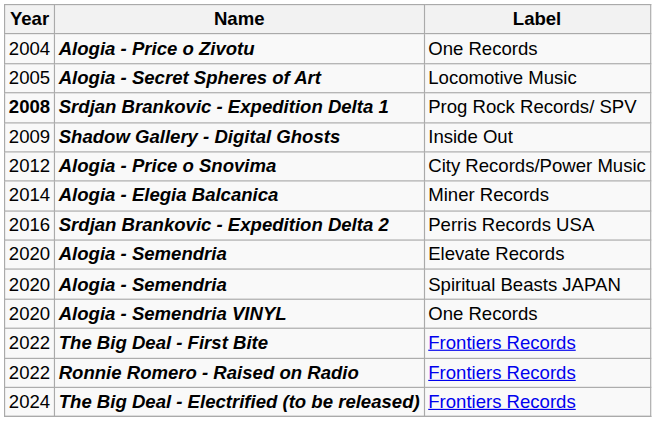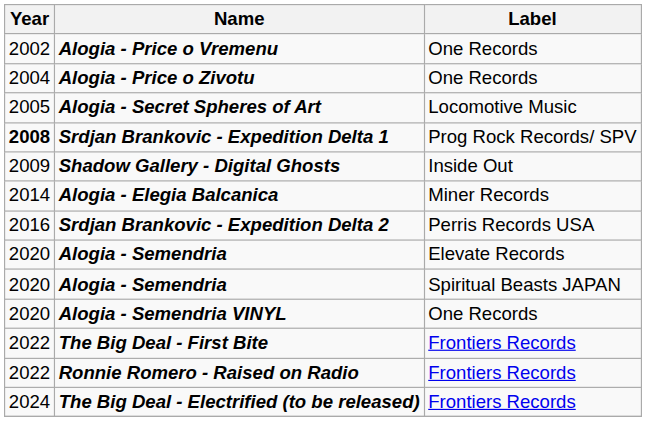+ row: 2002 | Alogia - Price o Vremenu | One Records
- row: 2012 | Alogia - Price o Snovima | City Records/Power Music
